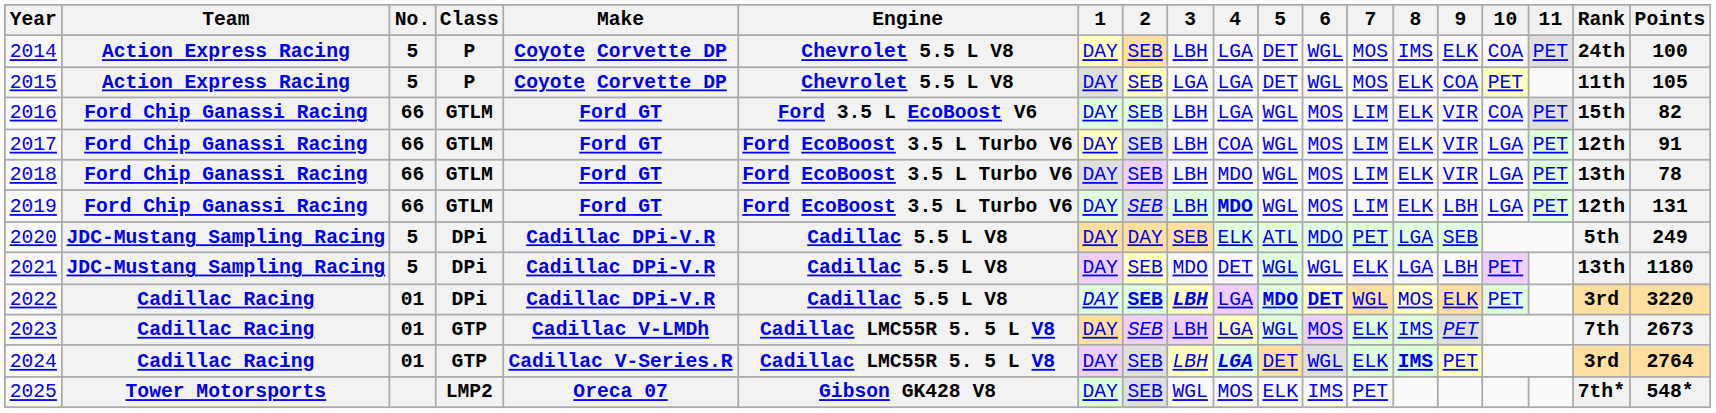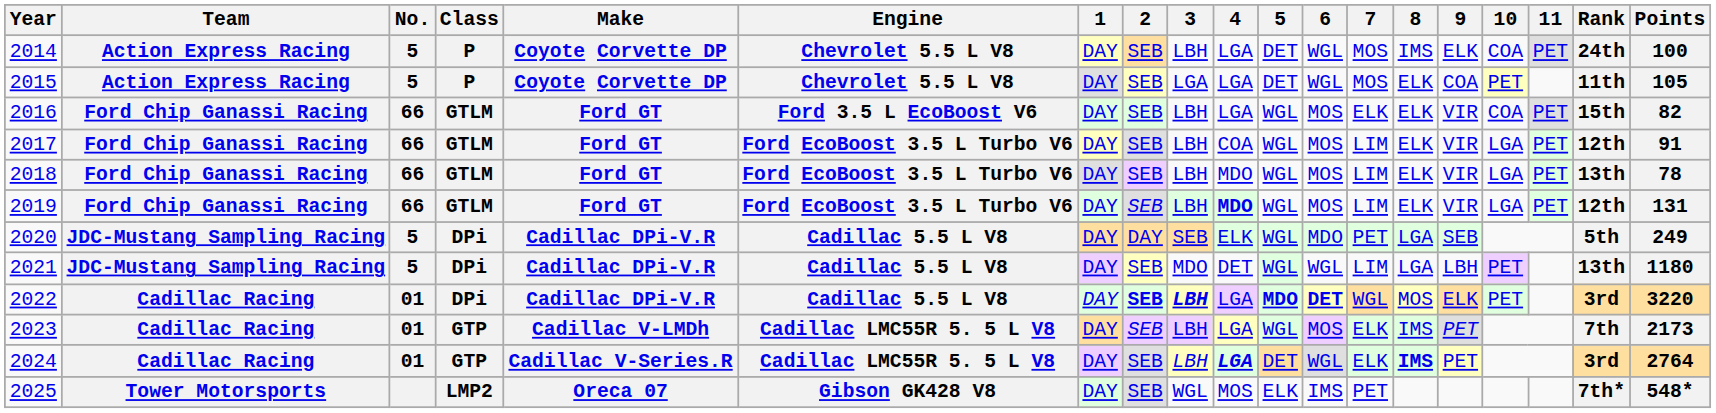2016 | 7: LIM -> ELK
2019 | 9: LBH -> VIR
2020 | 5: ATL -> WGL
2021 | 7: ELK -> LIM
2023 | Points: 2673 -> 2173
